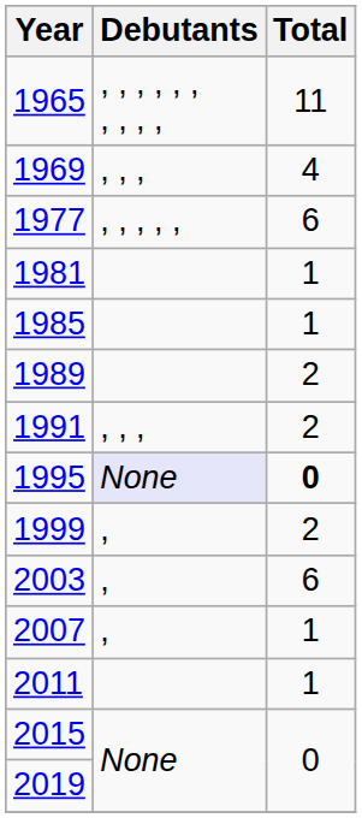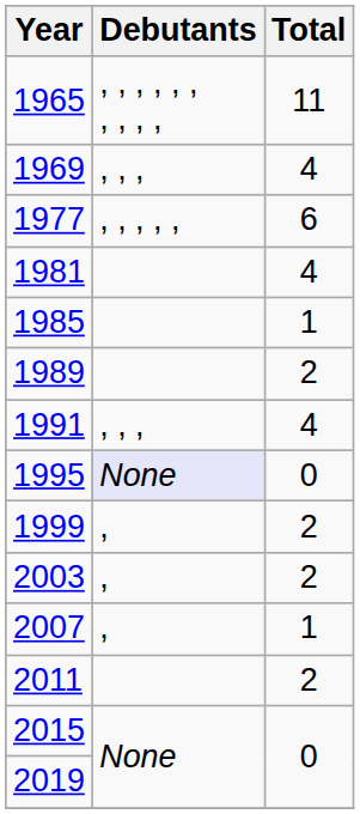1981 | Total: 1 -> 4
1991 | Total: 2 -> 4
1995 | Total: bold -> normal
2003 | Total: 6 -> 2
2011 | Total: 1 -> 2
